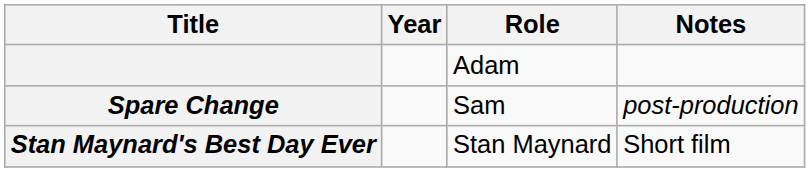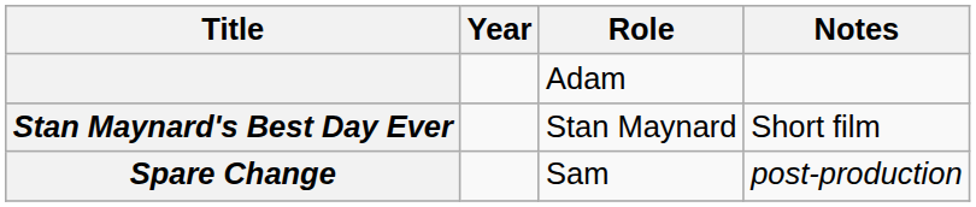rows swapped: Stan Maynard's Best Day Ever <-> Spare Change
